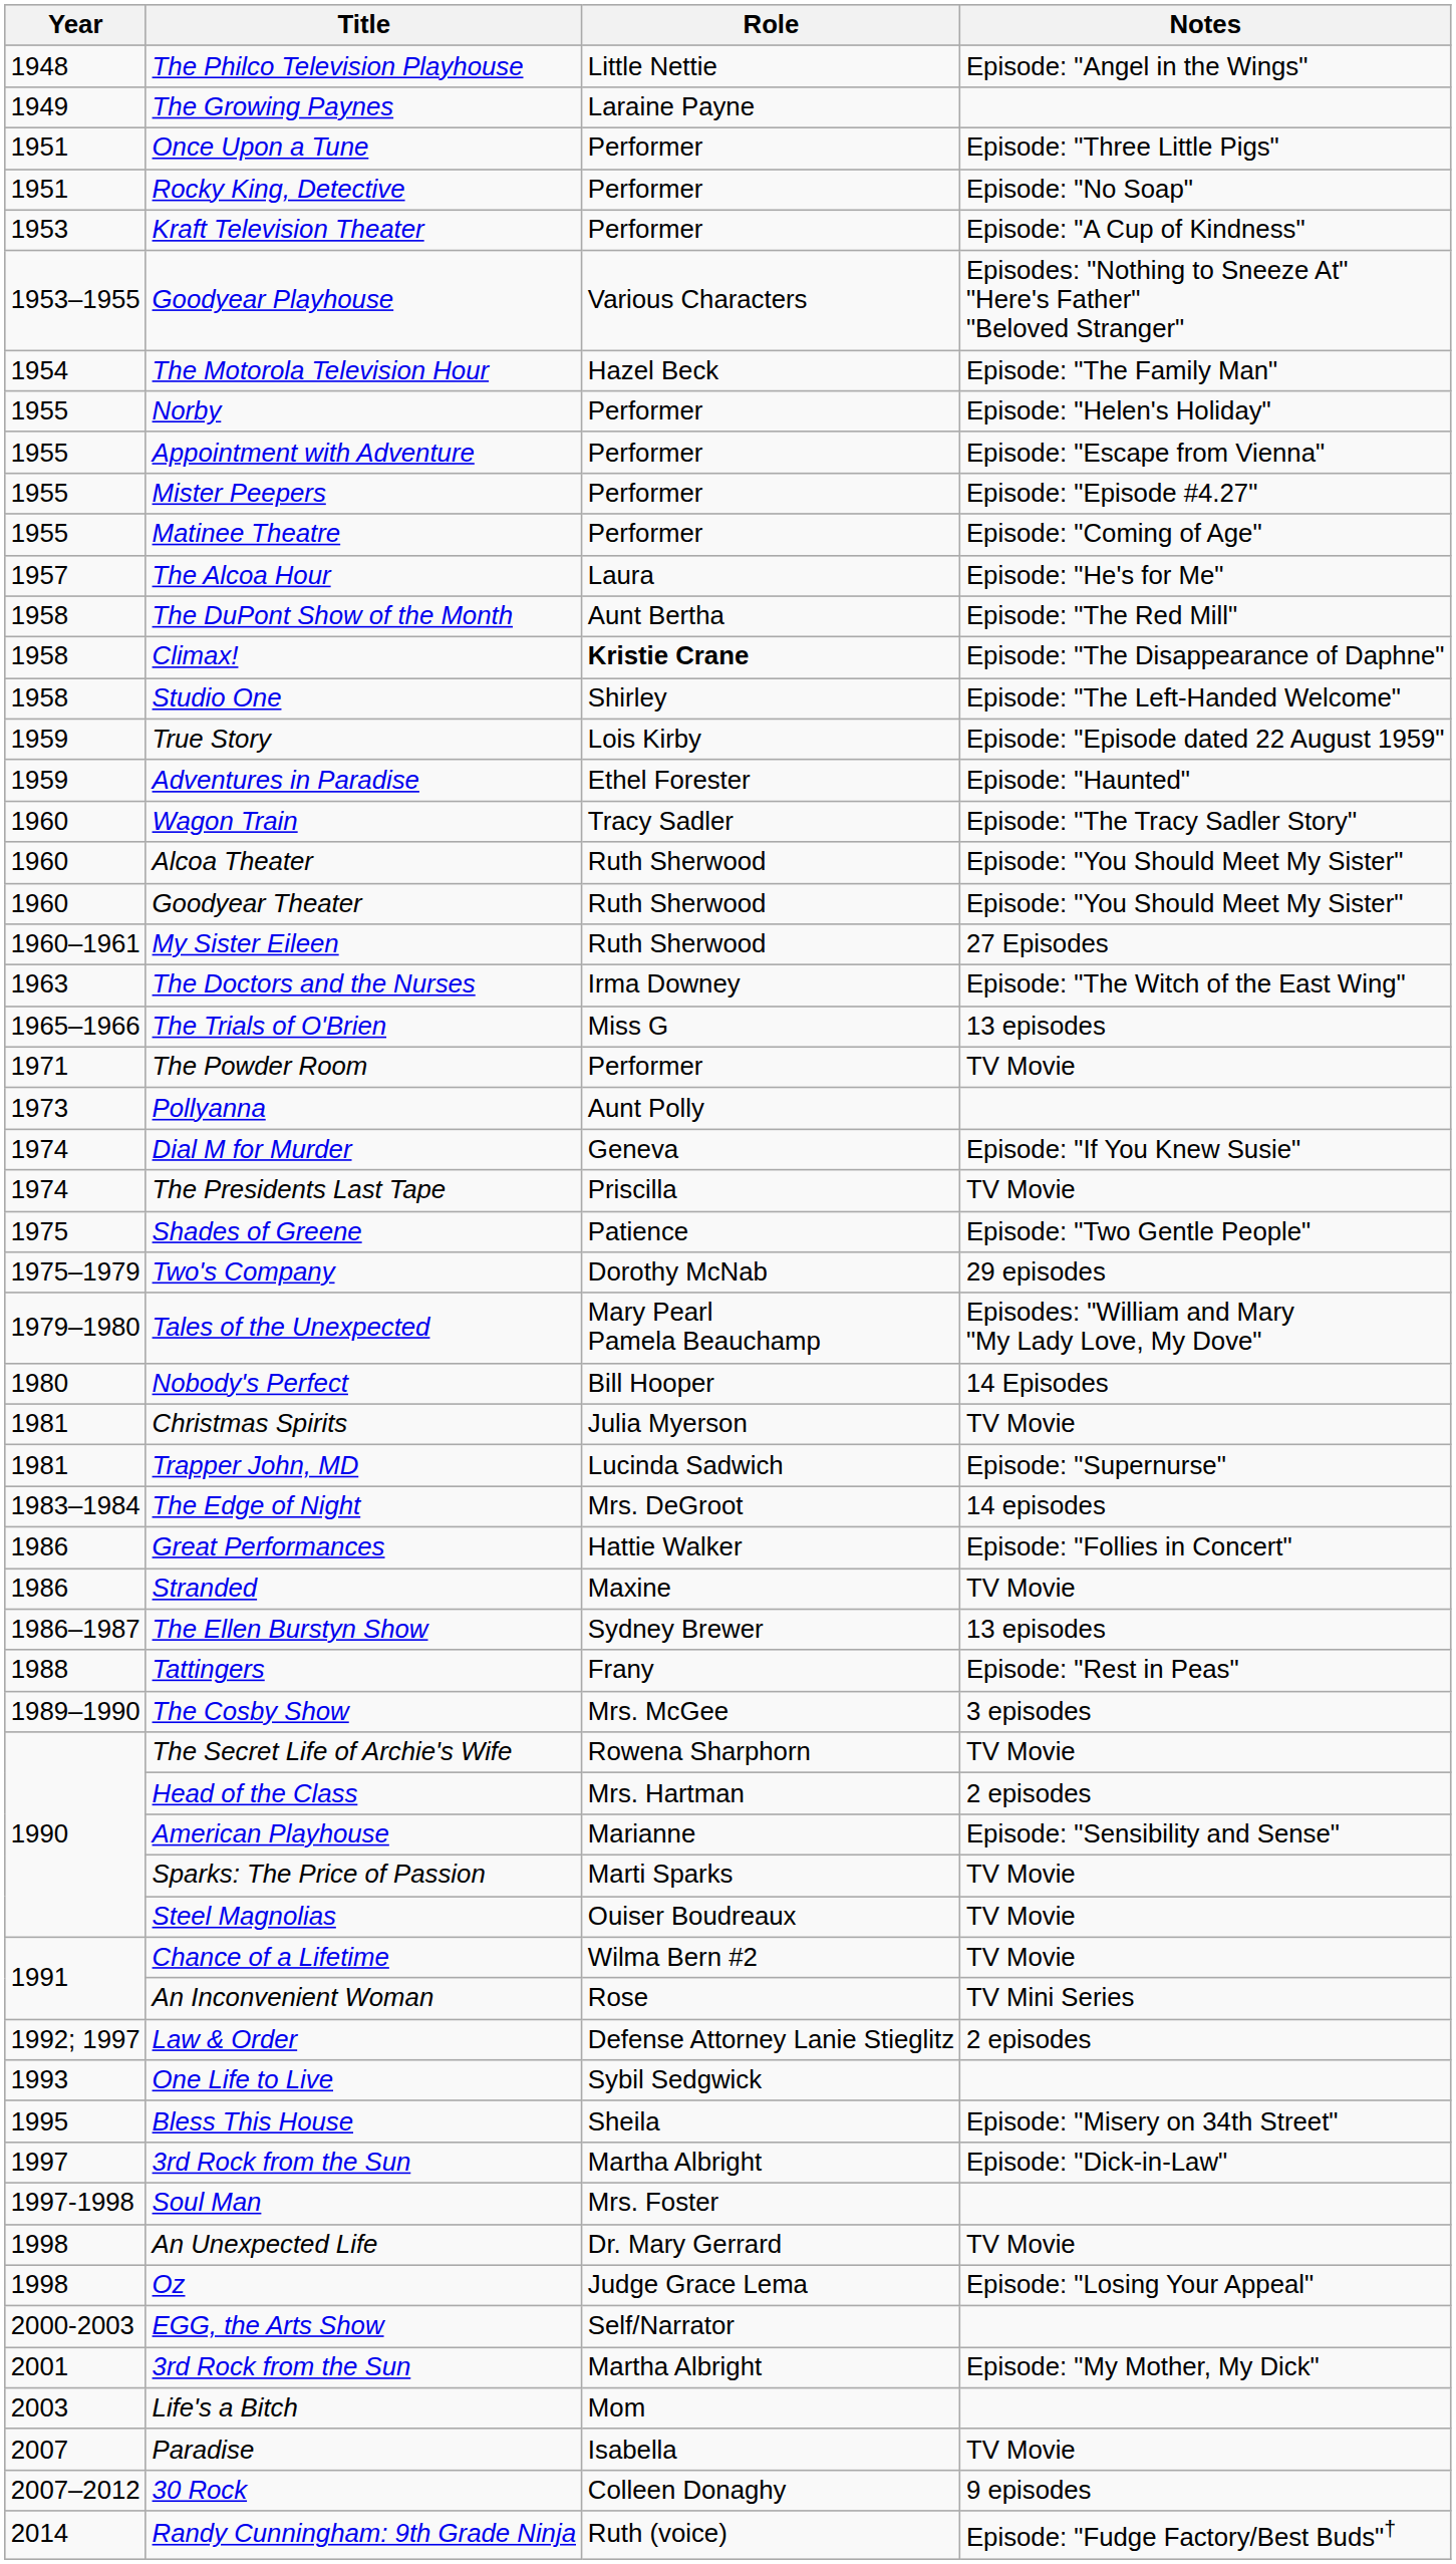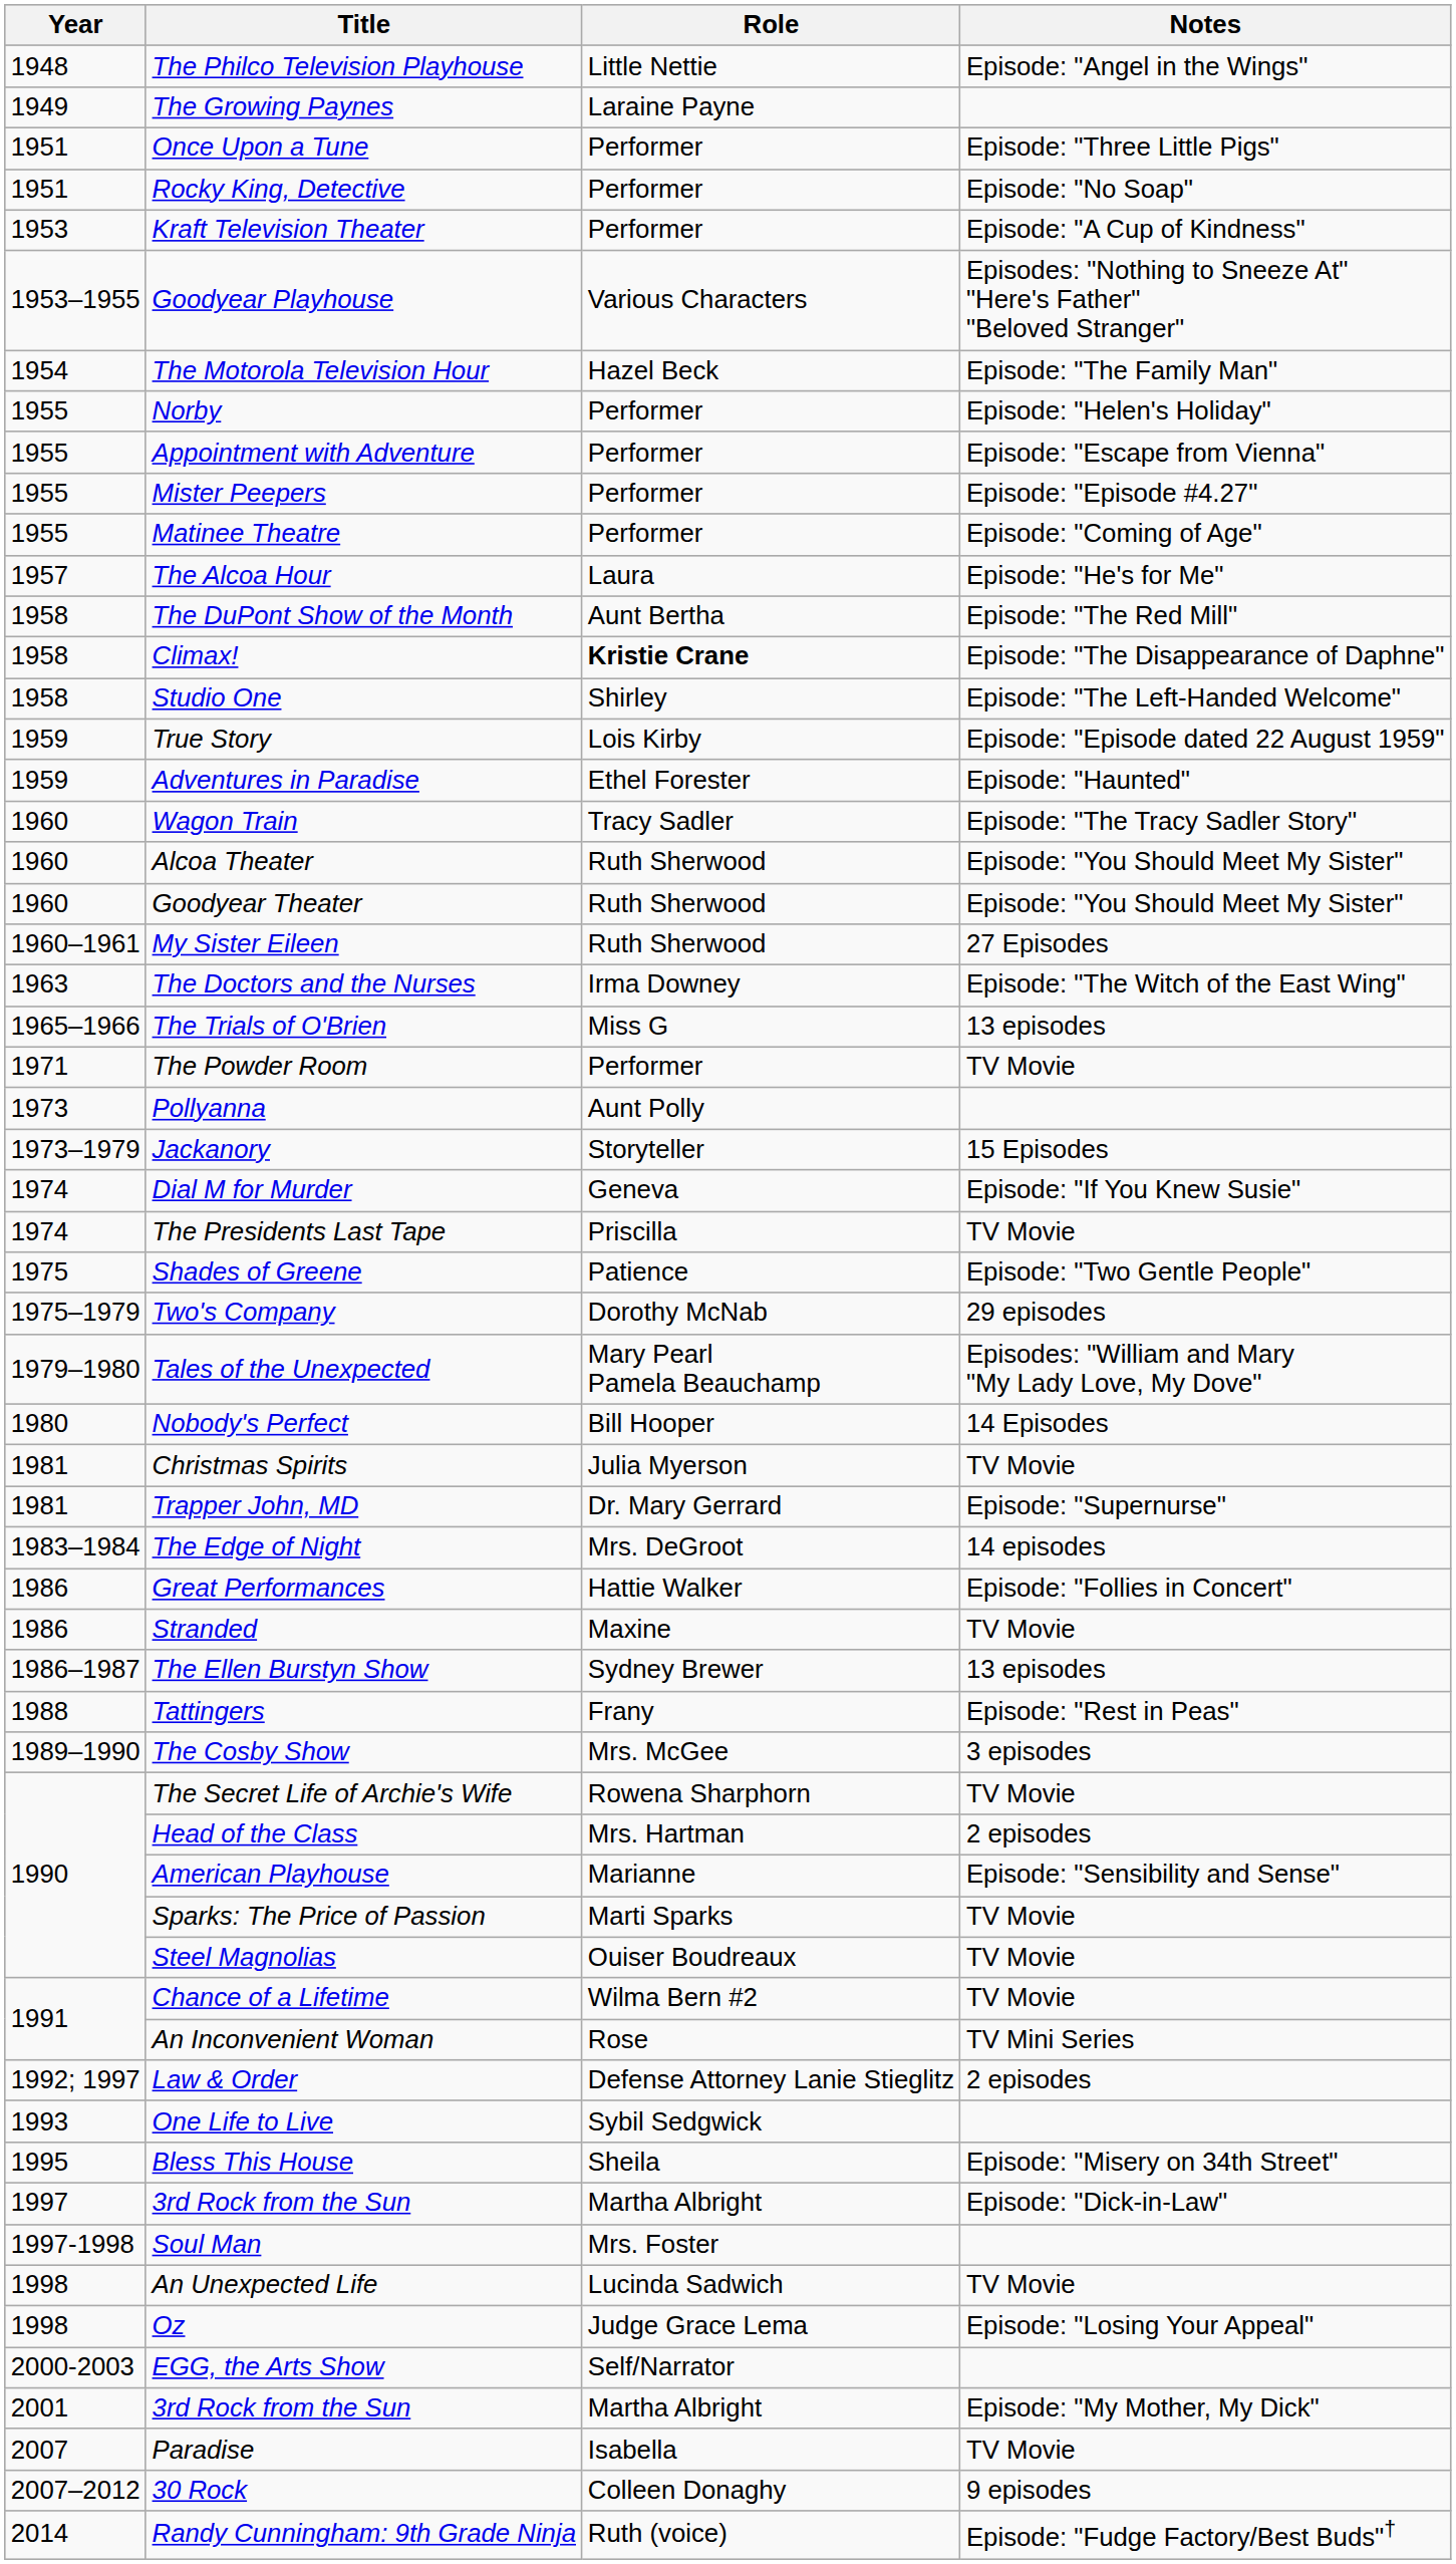+ row: 1973–1979 | Jackanory | Storyteller | 15 Episodes
Trapper John, MD | Role: Lucinda Sadwich -> Dr. Mary Gerrard
An Unexpected Life | Role: Dr. Mary Gerrard -> Lucinda Sadwich
- row: 2003 | Life's a Bitch | Mom
